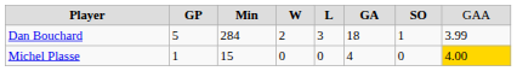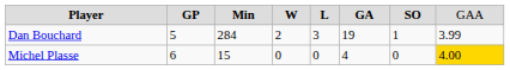Dan Bouchard | column 6: 18 -> 19
Michel Plasse | column 2: 1 -> 6
